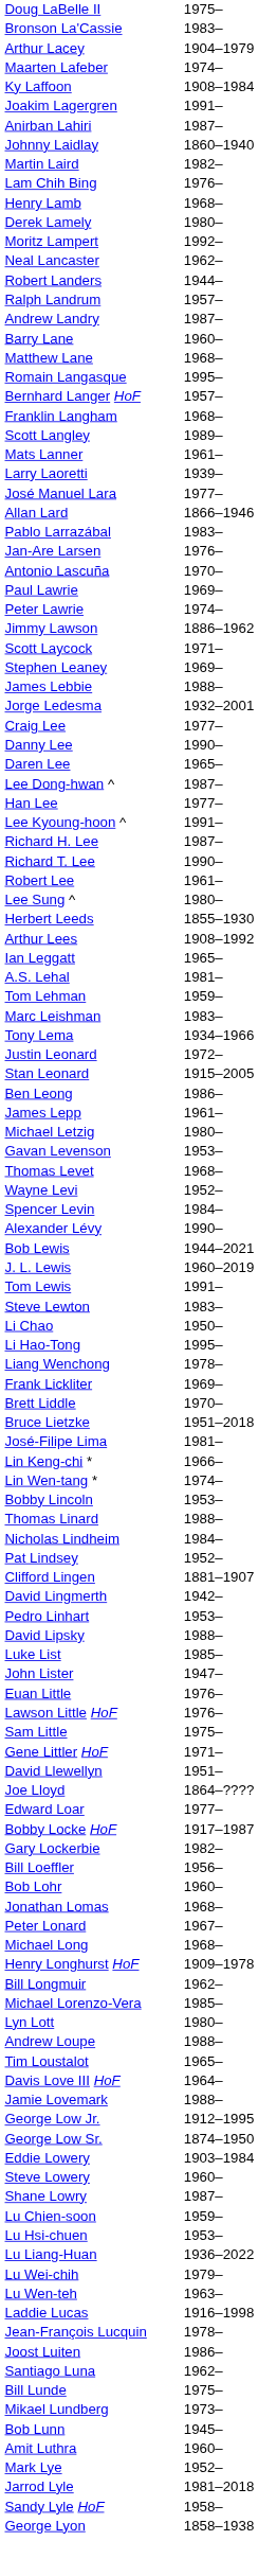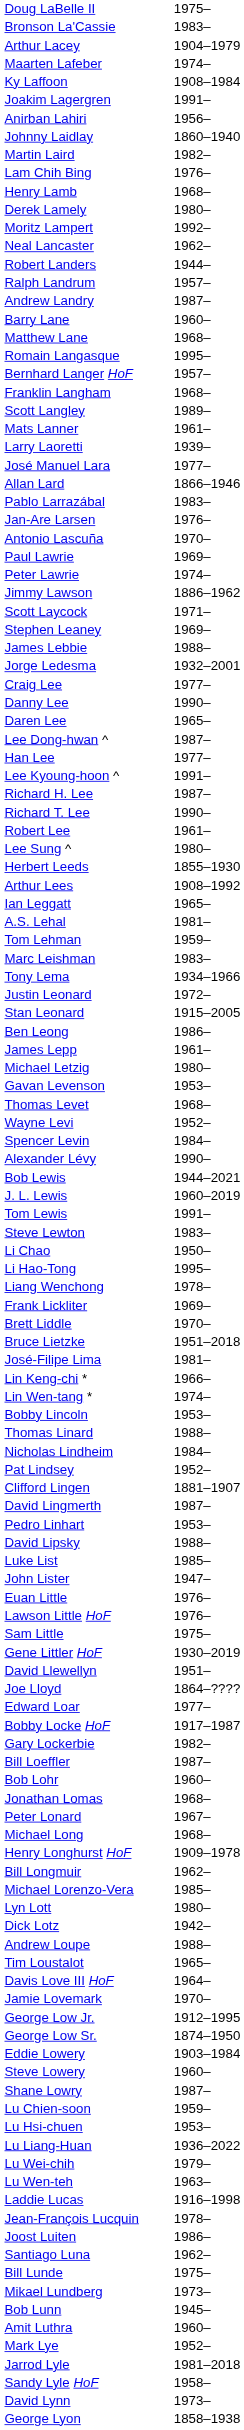Anirban Lahiri | column 2: 1987– -> 1956–
David Lingmerth | column 2: 1942– -> 1987–
Gene Littler HoF | column 2: 1971– -> 1930–2019
Bill Loeffler | column 2: 1956– -> 1987–
+ row: Dick Lotz | 1942–
Jamie Lovemark | column 2: 1988– -> 1970–
+ row: David Lynn | 1973–
